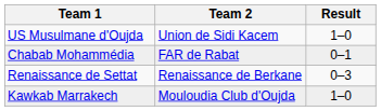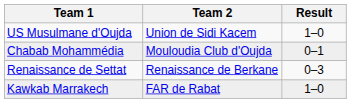Chabab Mohammédia | Team 2: FAR de Rabat -> Mouloudia Club d'Oujda
Kawkab Marrakech | Team 2: Mouloudia Club d'Oujda -> FAR de Rabat
